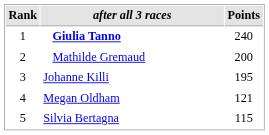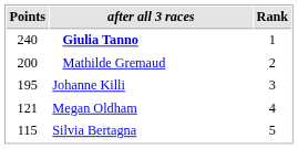columns swapped: Rank <-> Points
